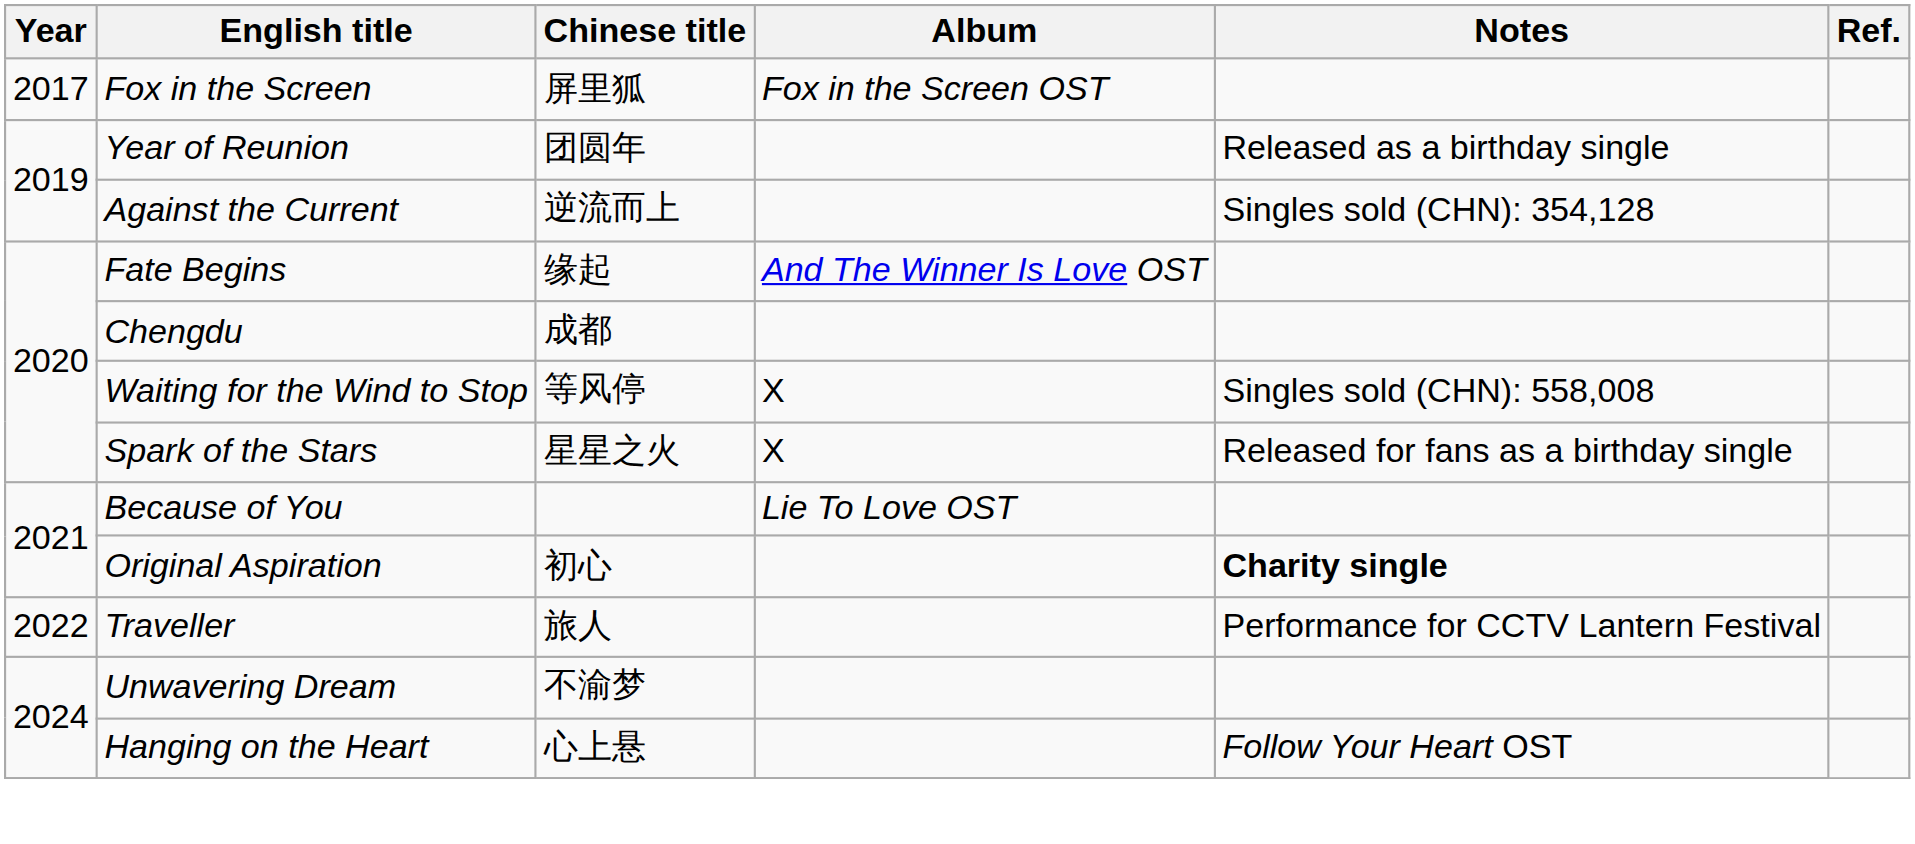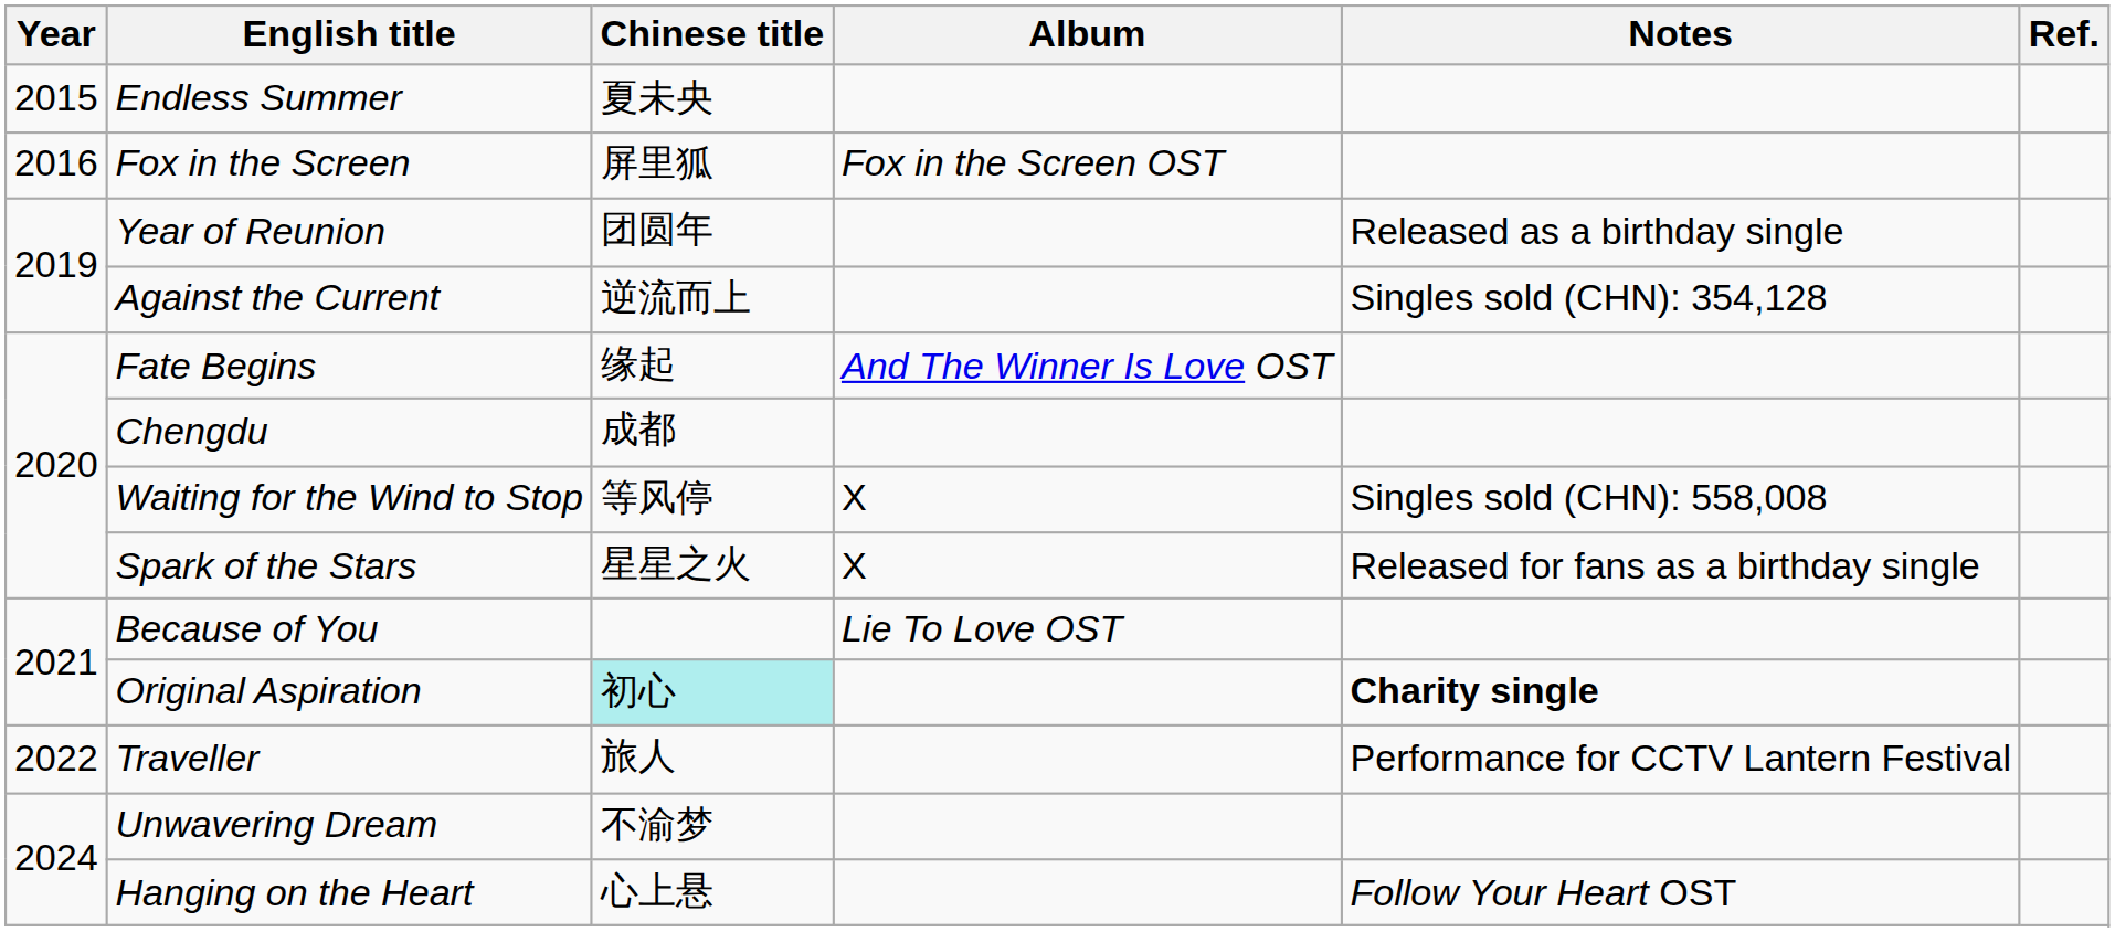+ row: 2015 | Endless Summer | 夏未央
Fox in the Screen | Year: 2017 -> 2016
Original Aspiration | Chinese title: no background -> paleturquoise background
